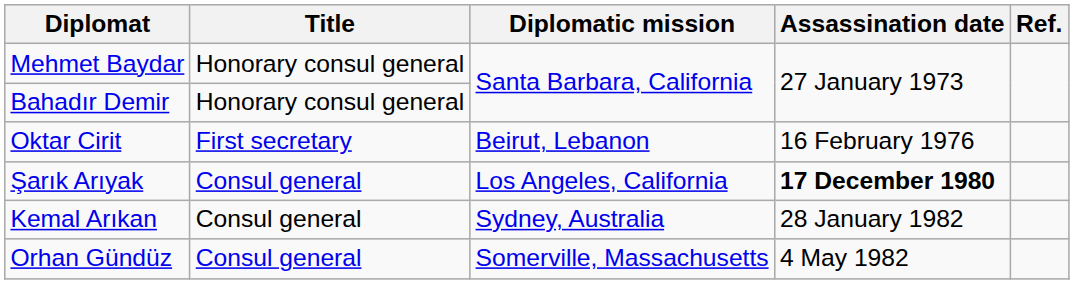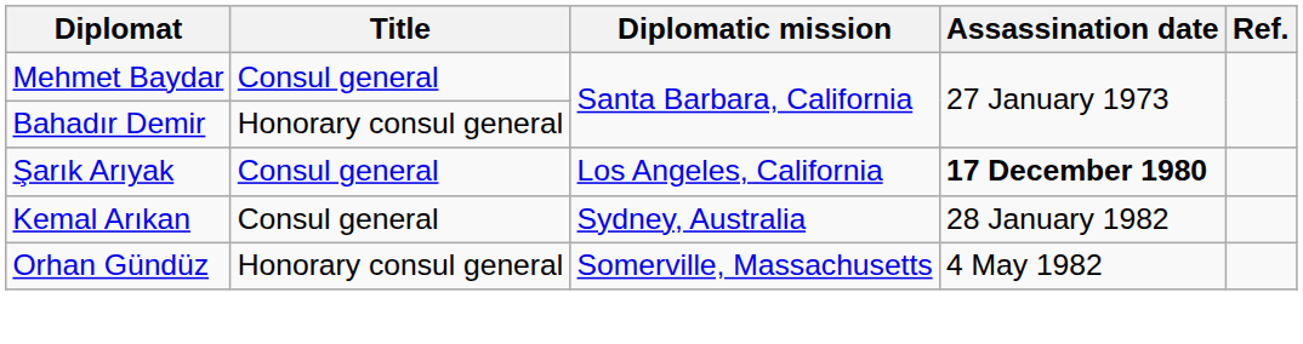Mehmet Baydar | Title: Honorary consul general -> Consul general
- row: Oktar Cirit | First secretary | Beirut, Lebanon | 16 February 1976
Orhan Gündüz | Title: Consul general -> Honorary consul general
